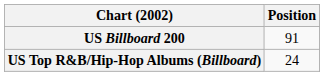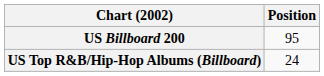US Billboard 200 | Position: 91 -> 95
